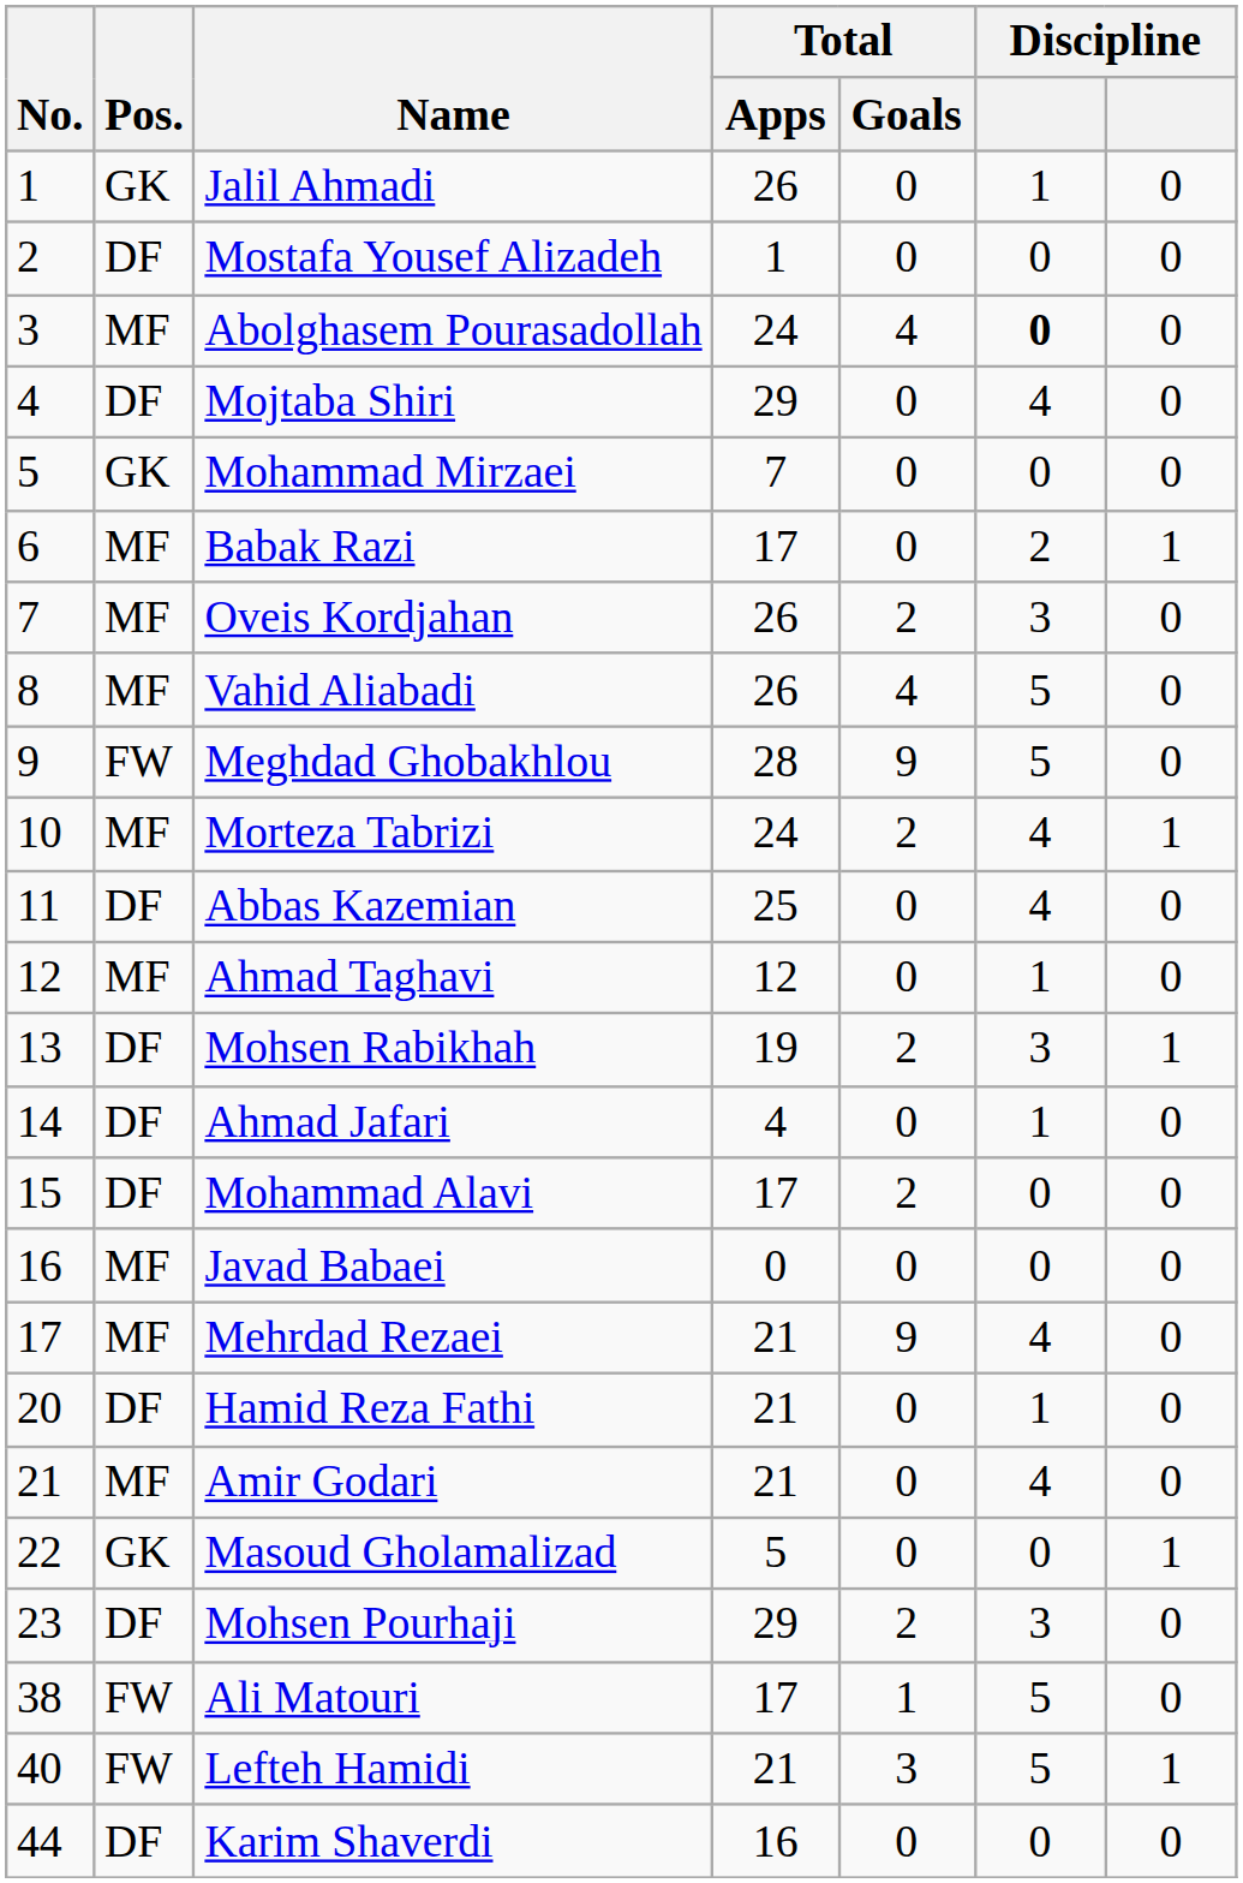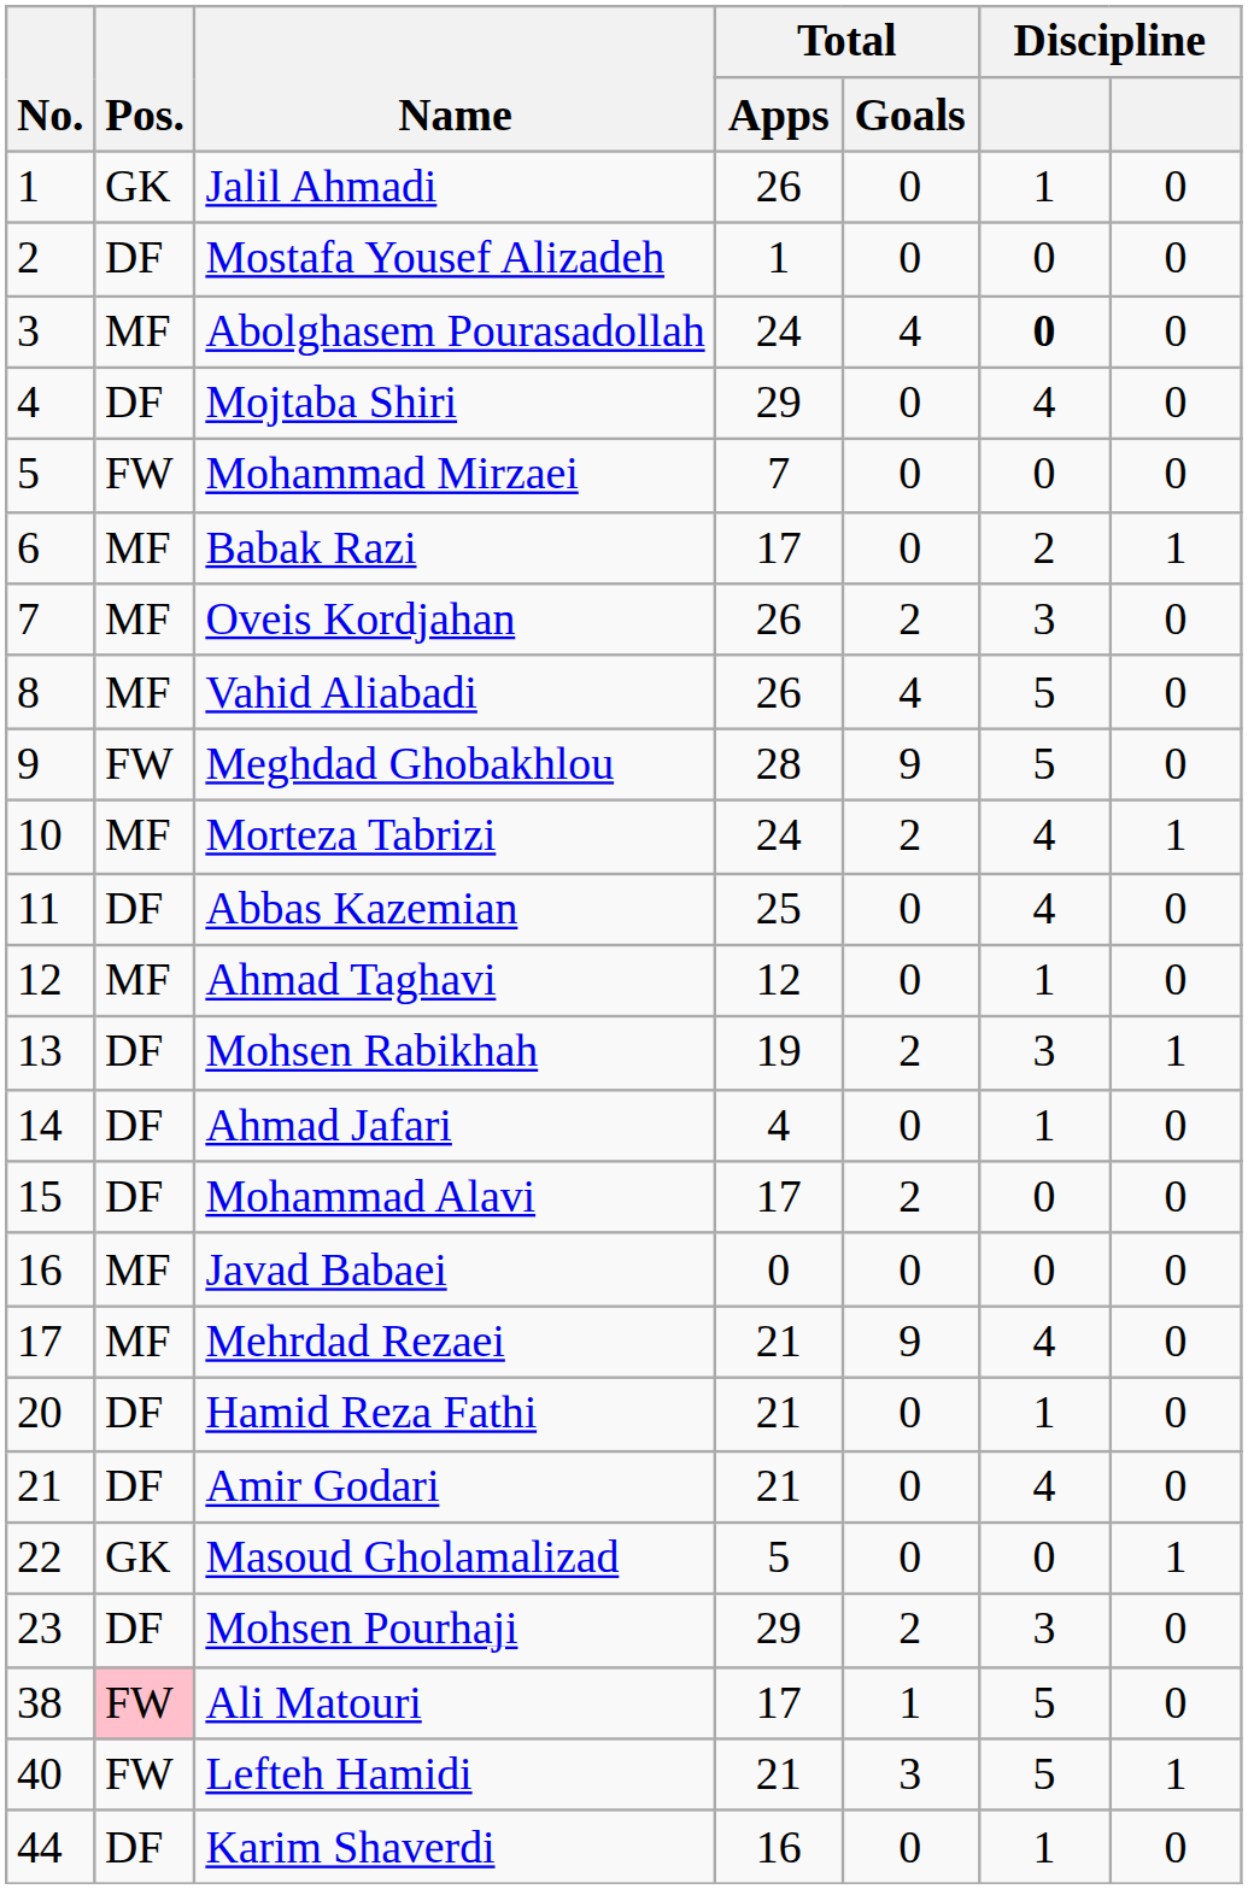Mohammad Mirzaei | Pos.: GK -> FW
Amir Godari | Pos.: MF -> DF
Ali Matouri | Pos.: no background -> pink background
Karim Shaverdi | column 6: 0 -> 1
